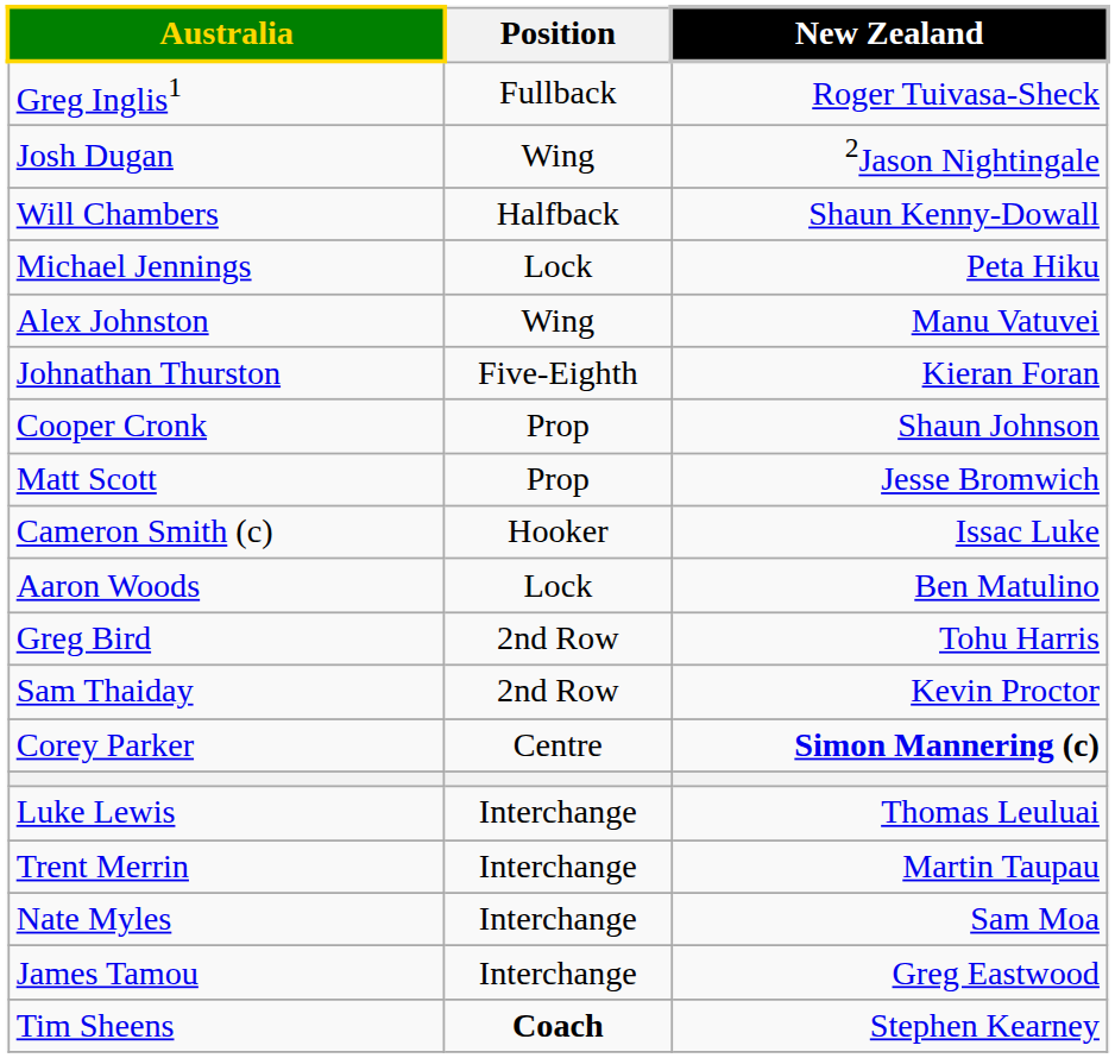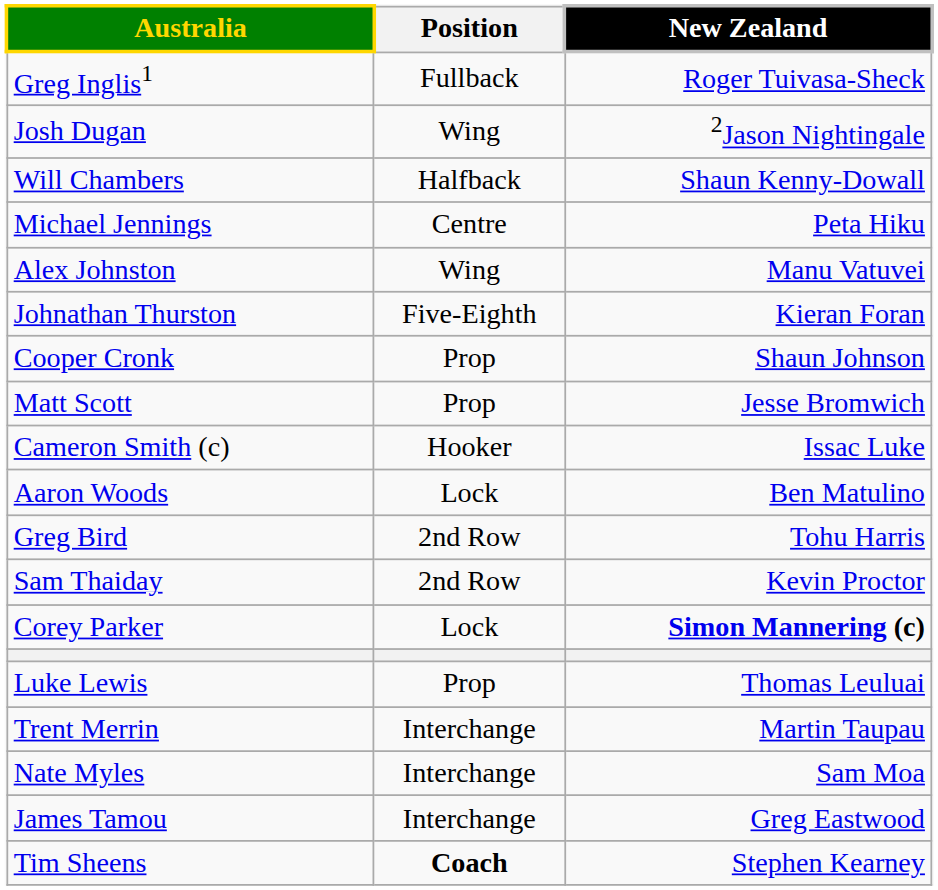Michael Jennings | Position: Lock -> Centre
Corey Parker | Position: Centre -> Lock
Luke Lewis | Position: Interchange -> Prop
